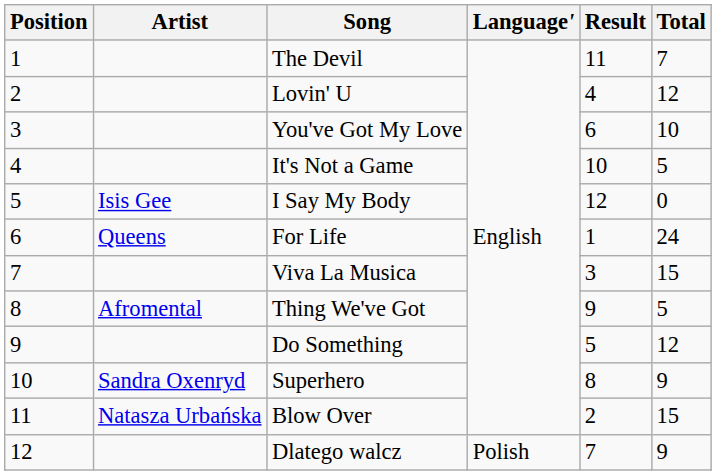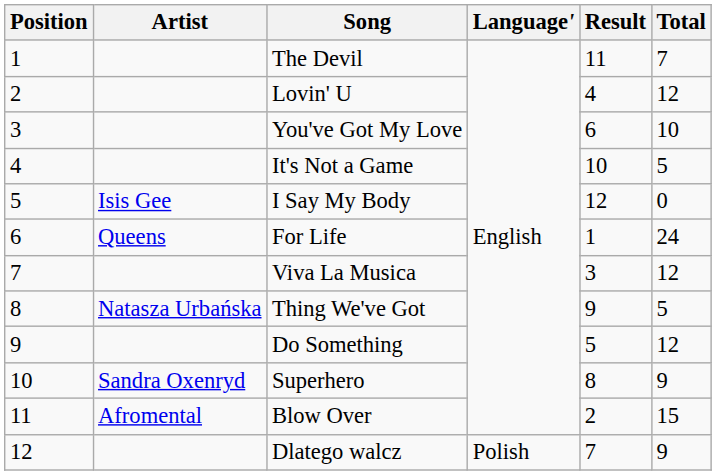Viva La Musica | Total: 15 -> 12
Thing We've Got | Artist: Afromental -> Natasza Urbańska
Blow Over | Artist: Natasza Urbańska -> Afromental
